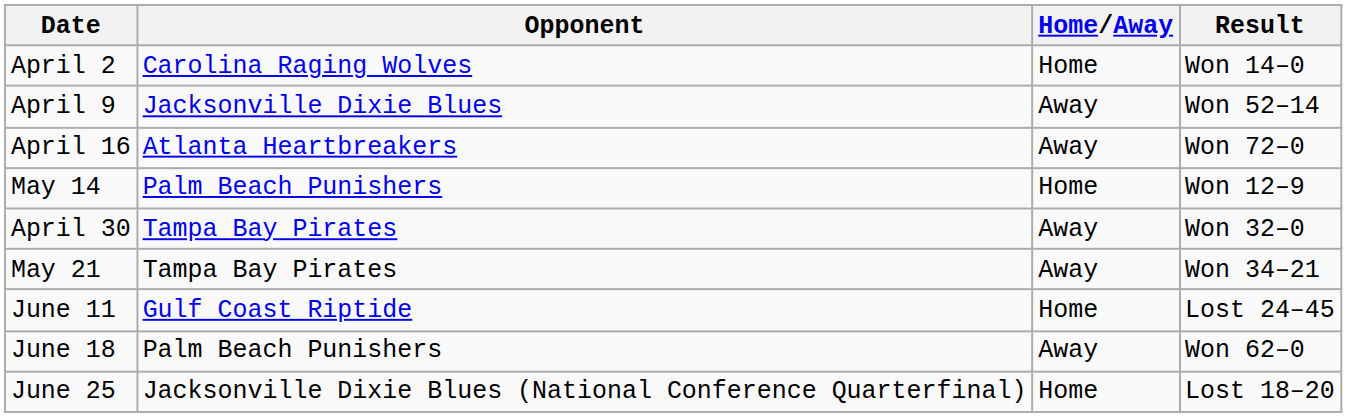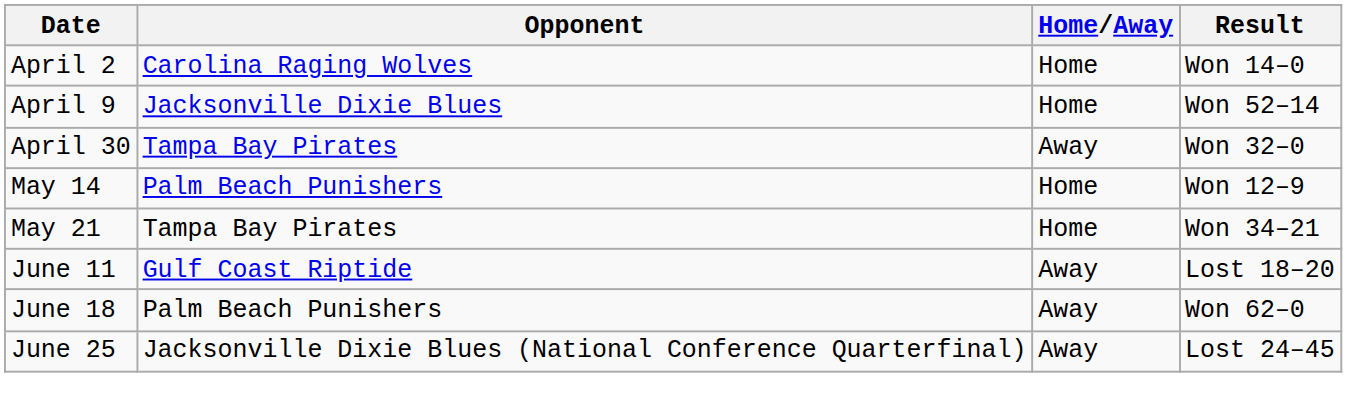April 9 | Home/Away: Away -> Home
- row: April 16 | Atlanta Heartbreakers | Away | Won 72–0
rows swapped: April 30 <-> May 14
May 21 | Home/Away: Away -> Home
June 11 | Home/Away: Home -> Away
June 11 | Result: Lost 24–45 -> Lost 18–20
June 25 | Home/Away: Home -> Away
June 25 | Result: Lost 18–20 -> Lost 24–45
